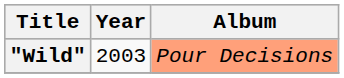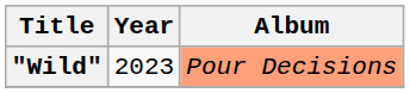"Wild" | Year: 2003 -> 2023
